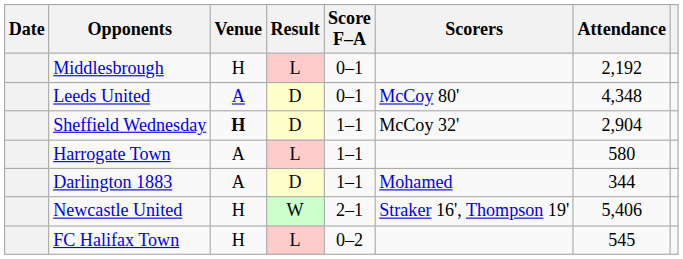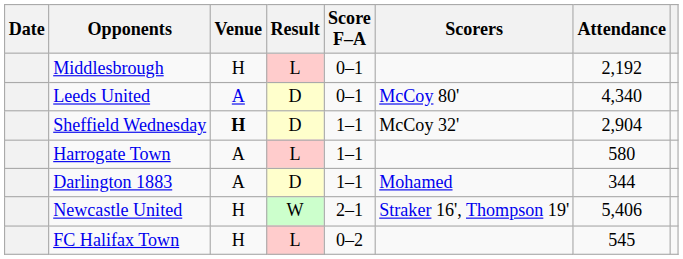Leeds United | Attendance: 4,348 -> 4,340
